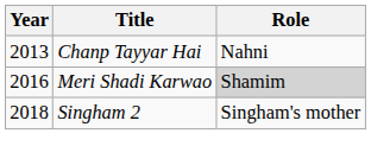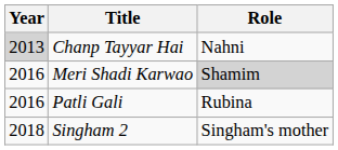Chanp Tayyar Hai | Year: no background -> lightgrey background
+ row: 2016 | Patli Gali | Rubina
